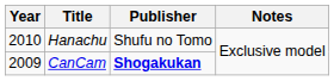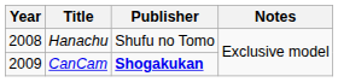Hanachu | Year: 2010 -> 2008
